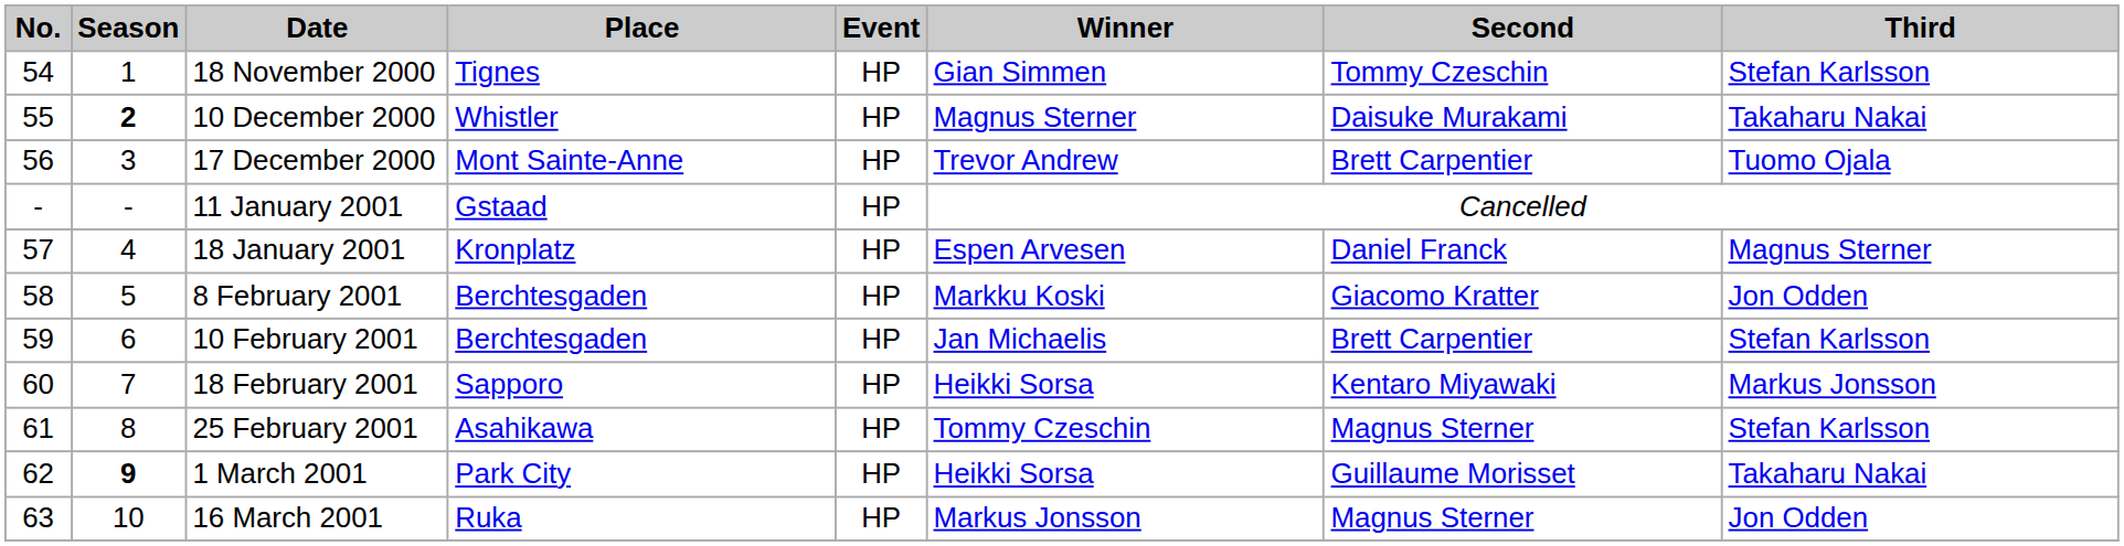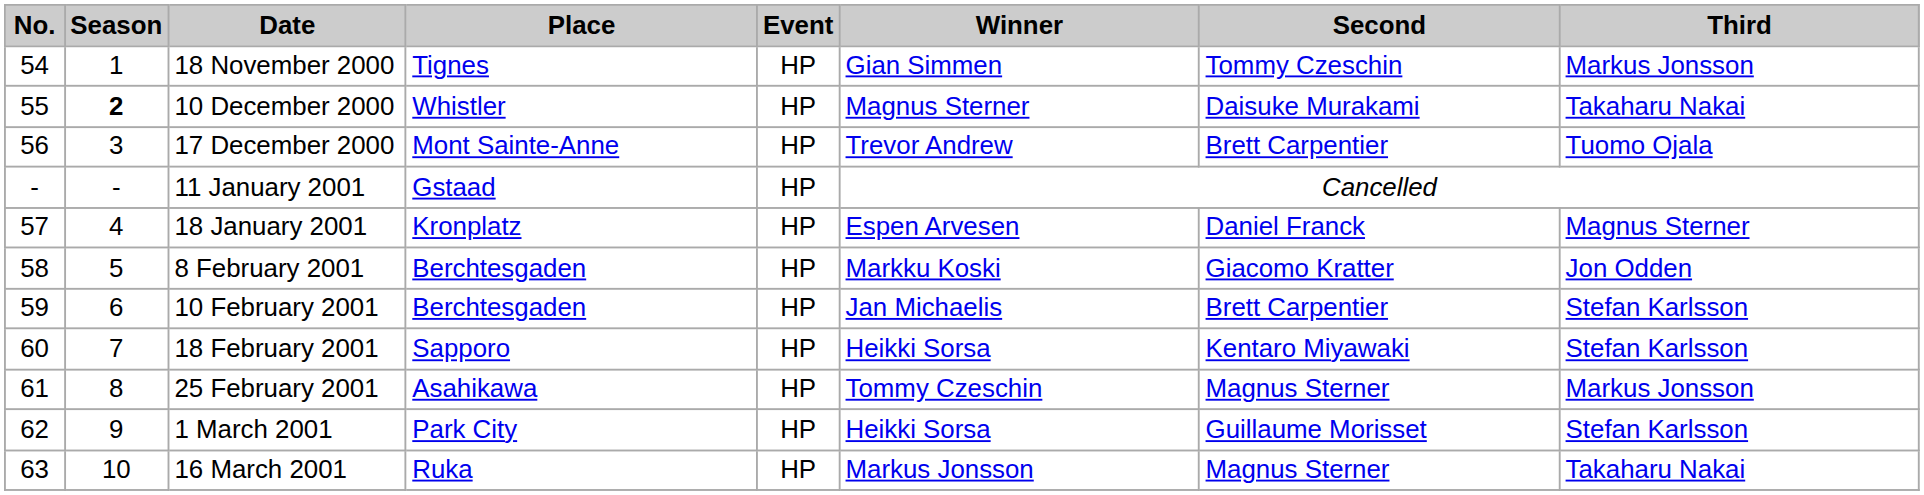18 November 2000 | Third: Stefan Karlsson -> Markus Jonsson
18 February 2001 | Third: Markus Jonsson -> Stefan Karlsson
25 February 2001 | Third: Stefan Karlsson -> Markus Jonsson
1 March 2001 | Season: bold -> normal
1 March 2001 | Third: Takaharu Nakai -> Stefan Karlsson
16 March 2001 | Third: Jon Odden -> Takaharu Nakai
